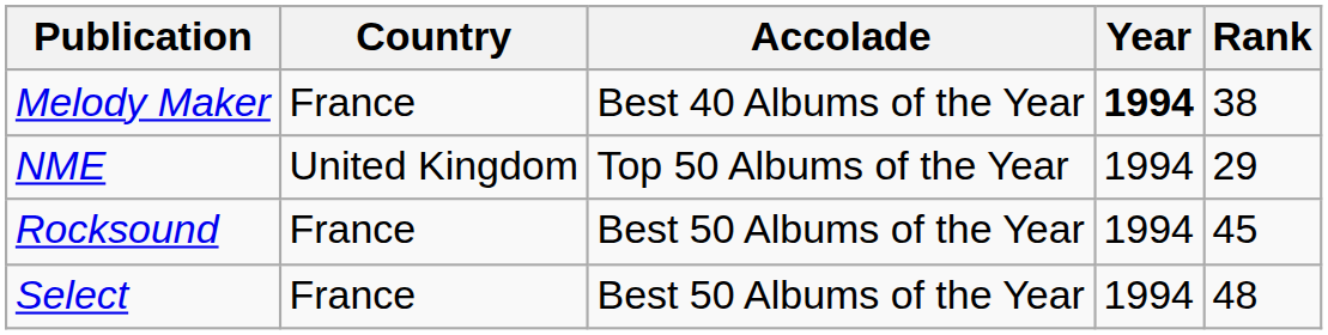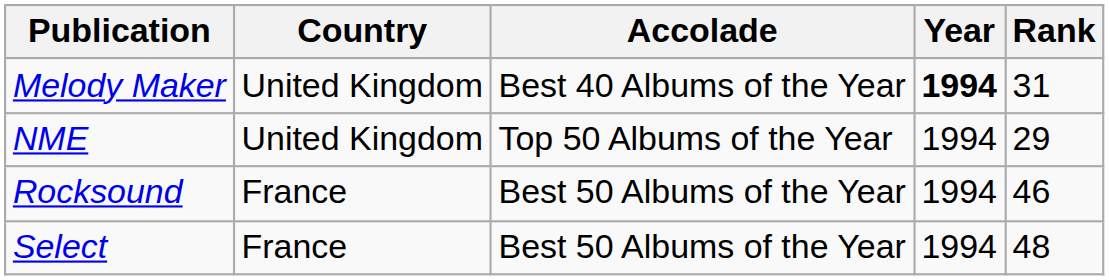Melody Maker | Country: France -> United Kingdom
Melody Maker | Rank: 38 -> 31
Rocksound | Rank: 45 -> 46
